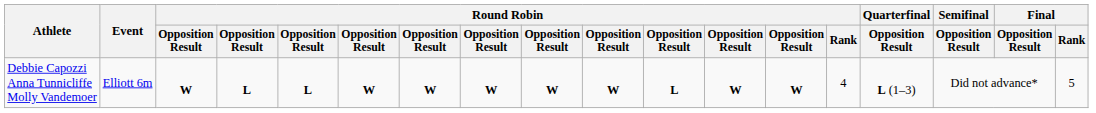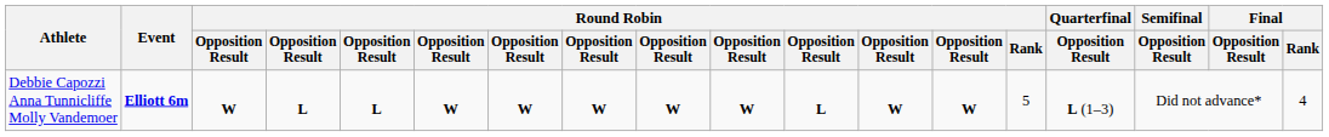Debbie Capozzi Anna Tunnicliffe Molly Vandemoer | Event: normal -> bold
Debbie Capozzi Anna Tunnicliffe Molly Vandemoer | Round Robin / Rank: 4 -> 5
Debbie Capozzi Anna Tunnicliffe Molly Vandemoer | Final / Rank: 5 -> 4
